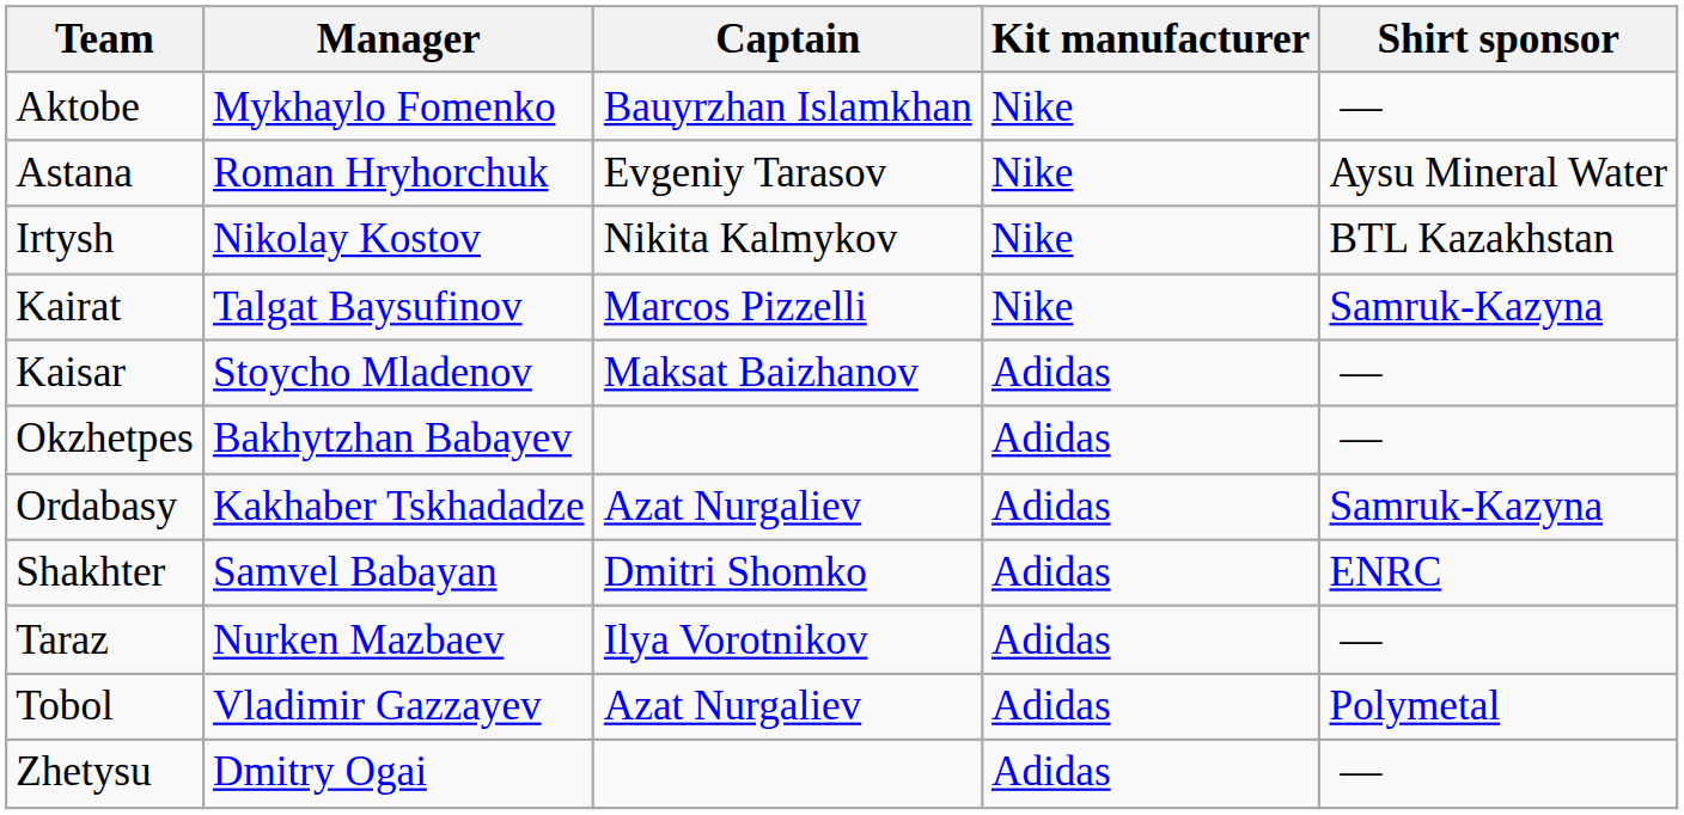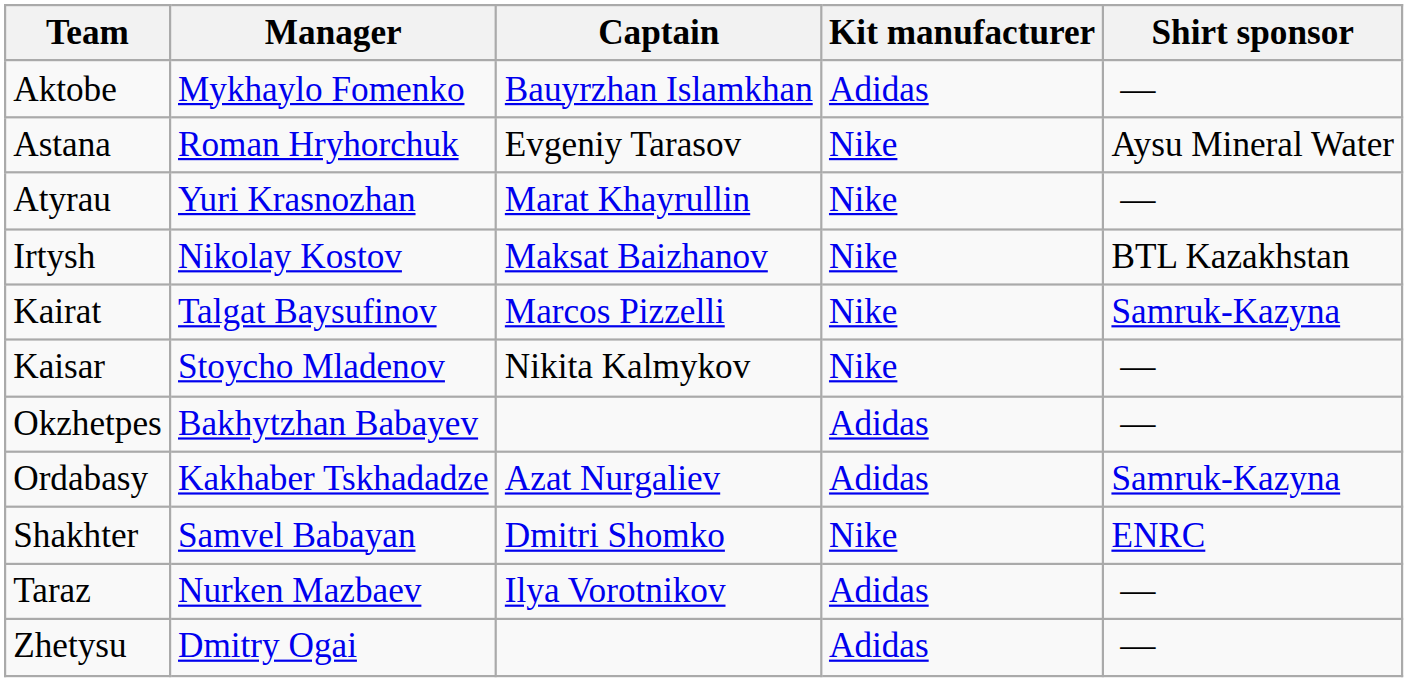Aktobe | Kit manufacturer: Nike -> Adidas
+ row: Atyrau | Yuri Krasnozhan | Marat Khayrullin | Nike | —
Irtysh | Captain: Nikita Kalmykov -> Maksat Baizhanov
Kaisar | Captain: Maksat Baizhanov -> Nikita Kalmykov
Kaisar | Kit manufacturer: Adidas -> Nike
Shakhter | Kit manufacturer: Adidas -> Nike
- row: Tobol | Vladimir Gazzayev | Azat Nurgaliev | Adidas | Polymetal
